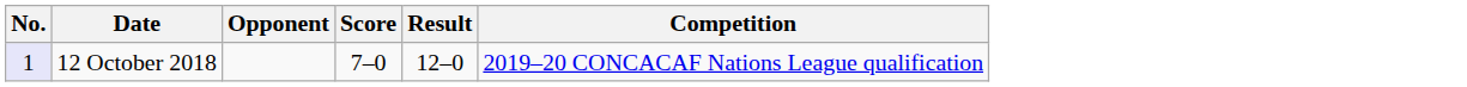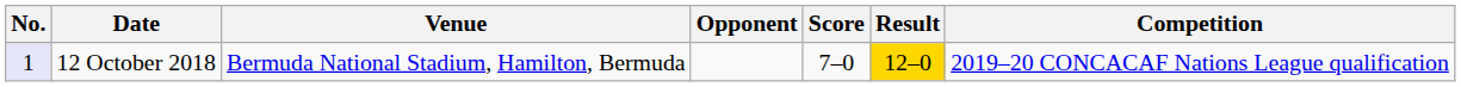+ column: Venue | Bermuda National Stadium, Hamilton, Bermuda
12 October 2018 | Result: no background -> gold background
